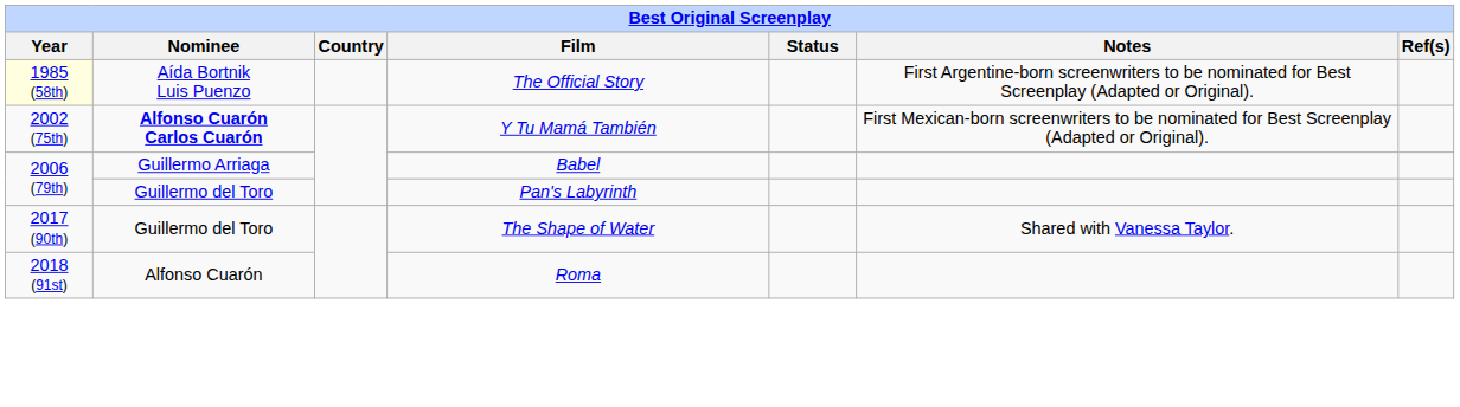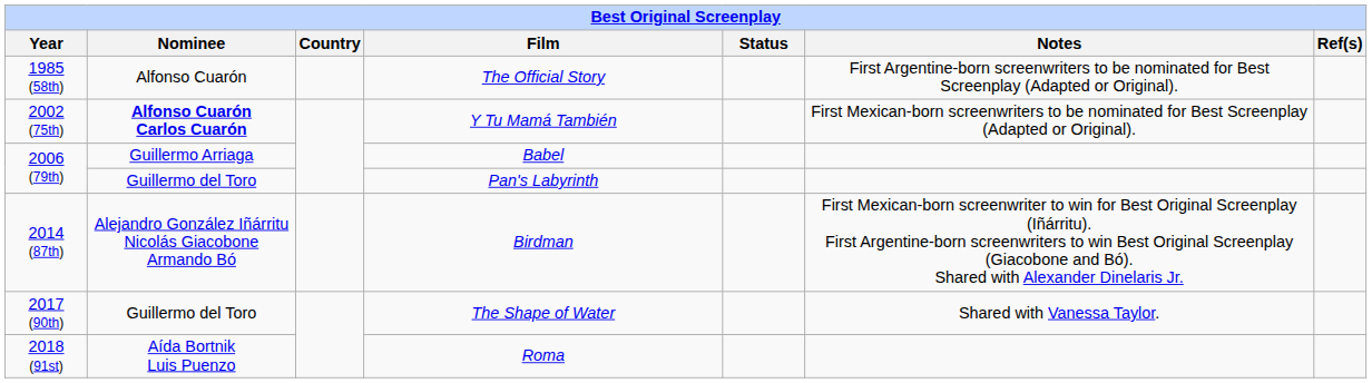The Official Story | Year: lightyellow background -> no background
The Official Story | Nominee: Aída Bortnik Luis Puenzo -> Alfonso Cuarón
+ row: 2014 (87th) | Alejandro González Iñárritu Nicolás Giacobone Armando Bó | Birdman | First Mexican-born screenwriter to win for Best Original Screenplay (Iñárritu). First Argentine-born screenwriters to win Best Original Screenplay (Giacobone and Bó). Shared with Alexander Dinelaris Jr.
Roma | Nominee: Alfonso Cuarón -> Aída Bortnik Luis Puenzo
